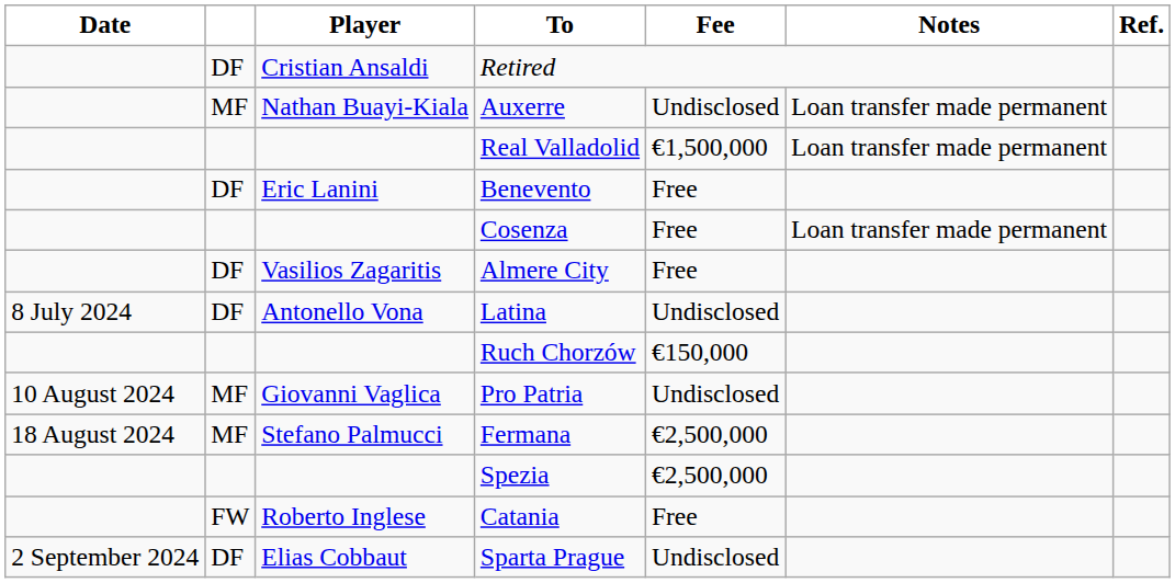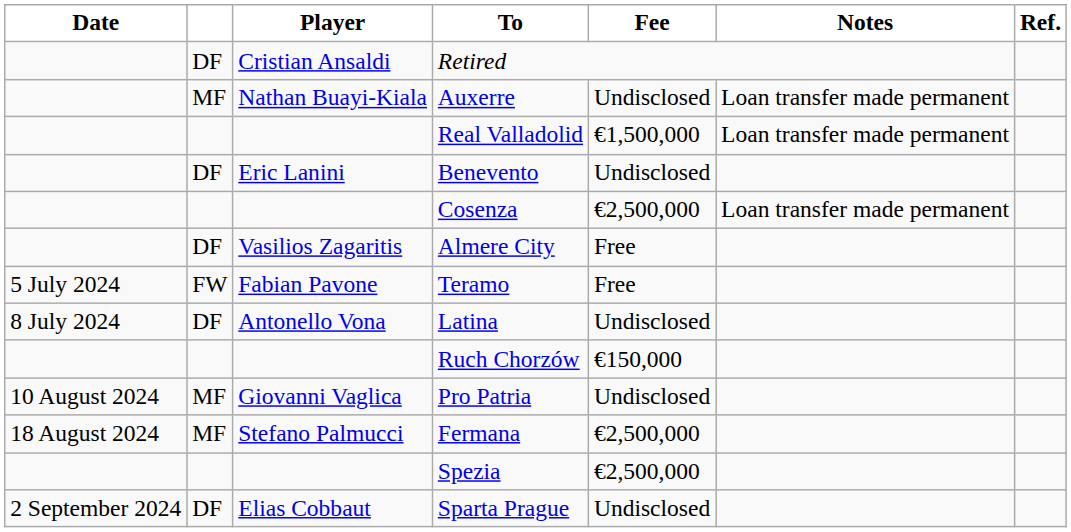Benevento | Fee: Free -> Undisclosed
Cosenza | Fee: Free -> €2,500,000
+ row: 5 July 2024 | FW | Fabian Pavone | Teramo | Free
- row: FW | Roberto Inglese | Catania | Free
